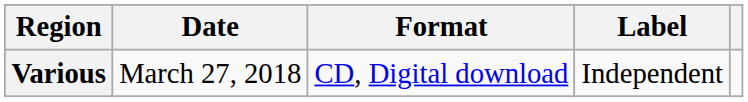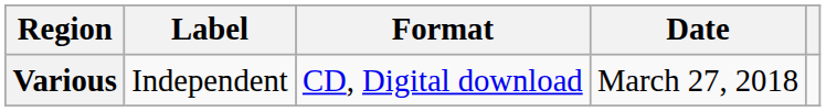columns swapped: Date <-> Label
